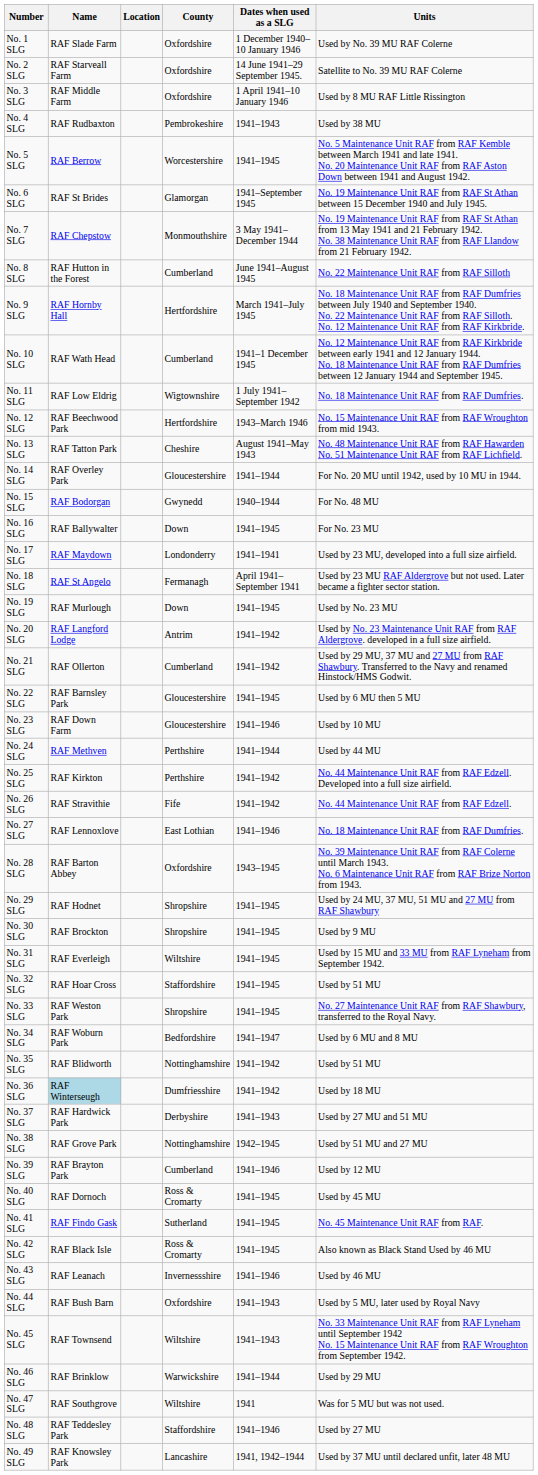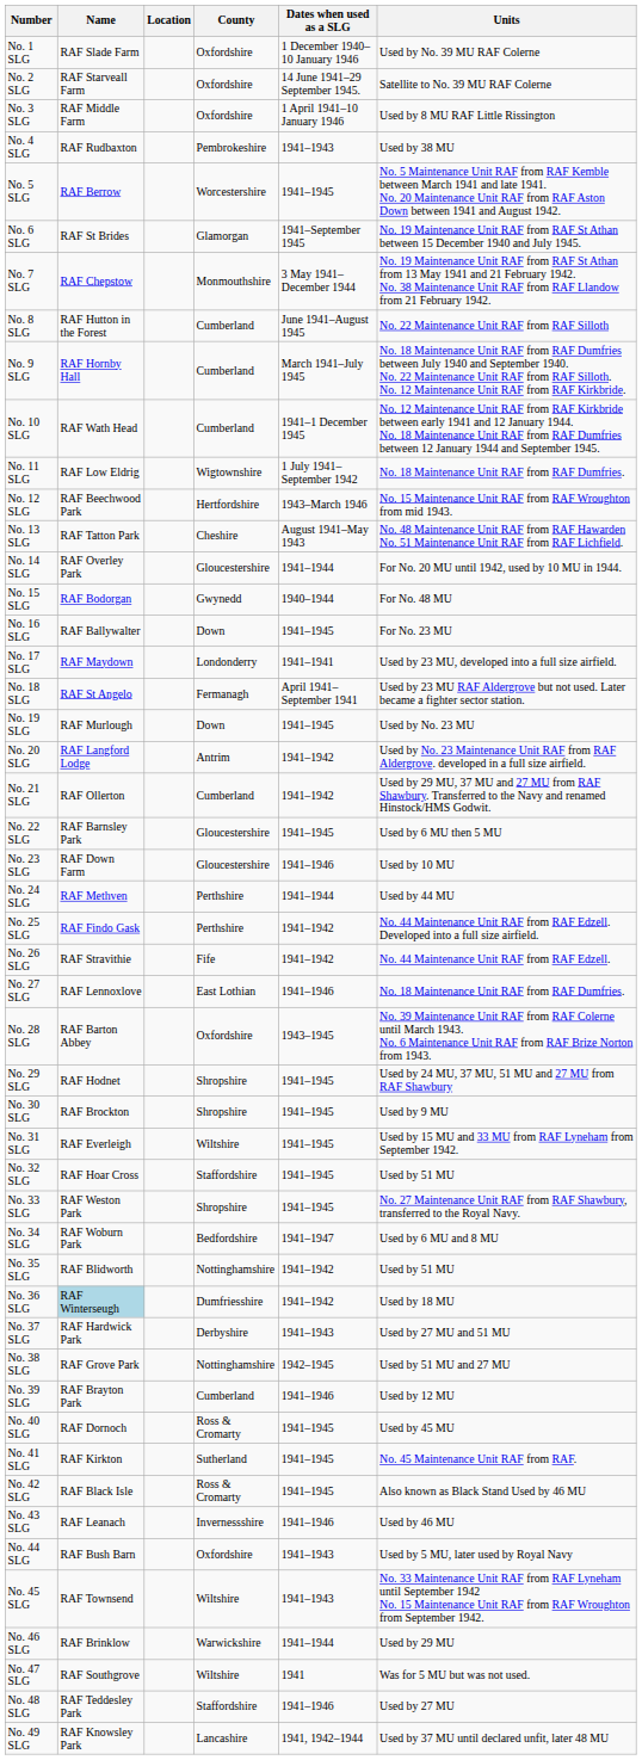No. 9 SLG | County: Hertfordshire -> Cumberland
No. 25 SLG | Name: RAF Kirkton -> RAF Findo Gask
No. 41 SLG | Name: RAF Findo Gask -> RAF Kirkton
